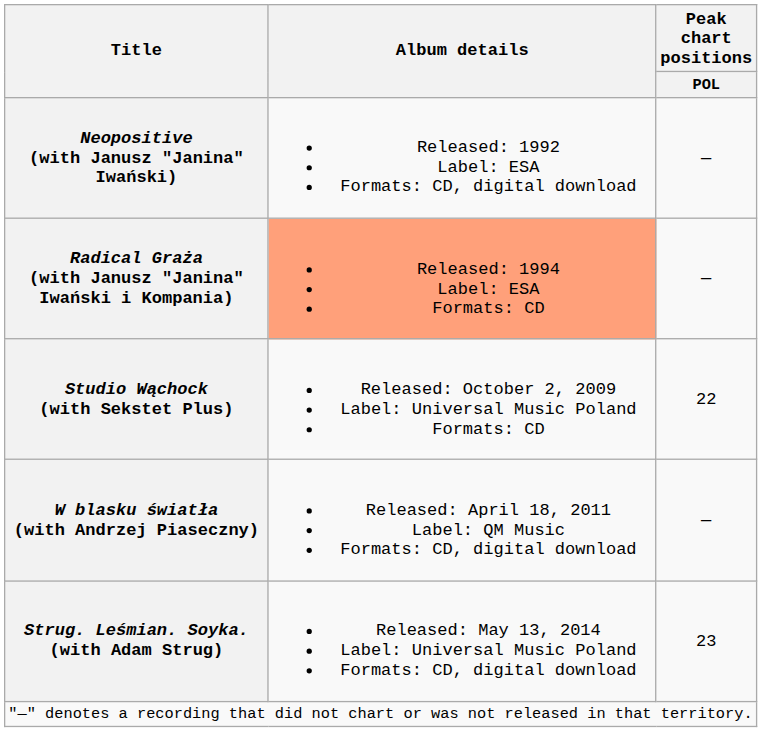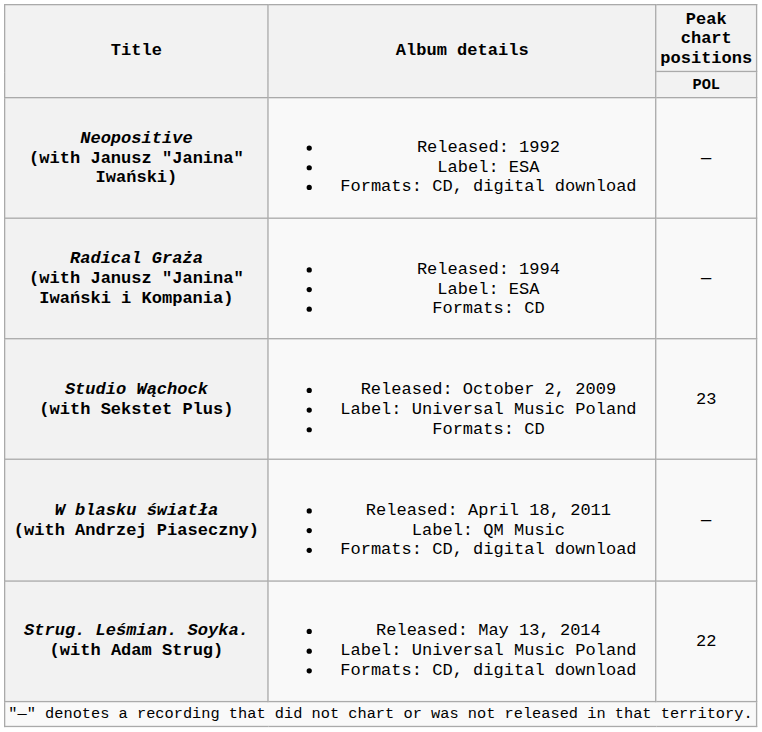Radical Graża (with Janusz "Janina" Iwański i Kompania) | Album details: lightsalmon background -> no background
Studio Wąchock (with Sekstet Plus) | Peak chart positions / POL: 22 -> 23
Strug. Leśmian. Soyka. (with Adam Strug) | Peak chart positions / POL: 23 -> 22
